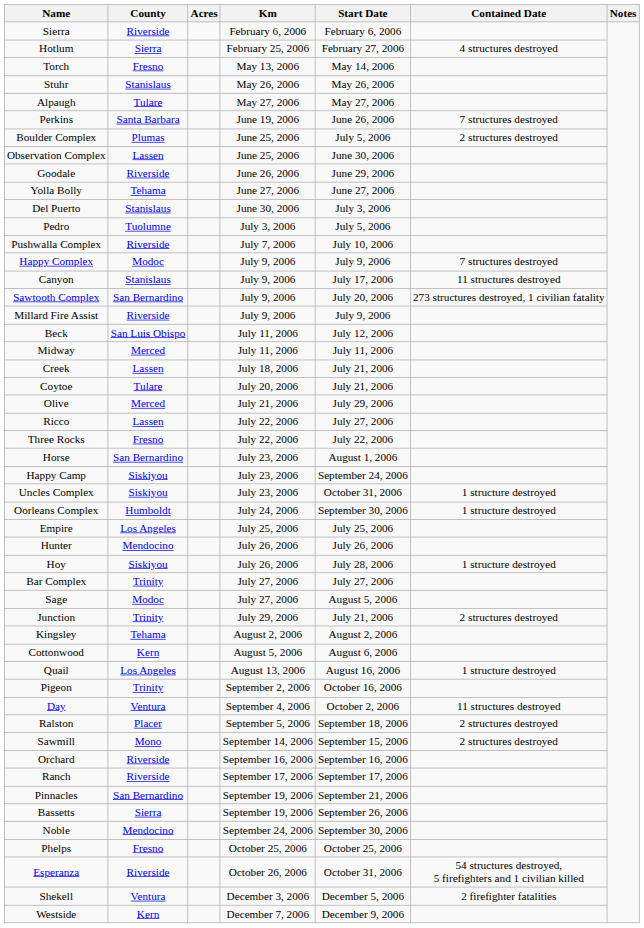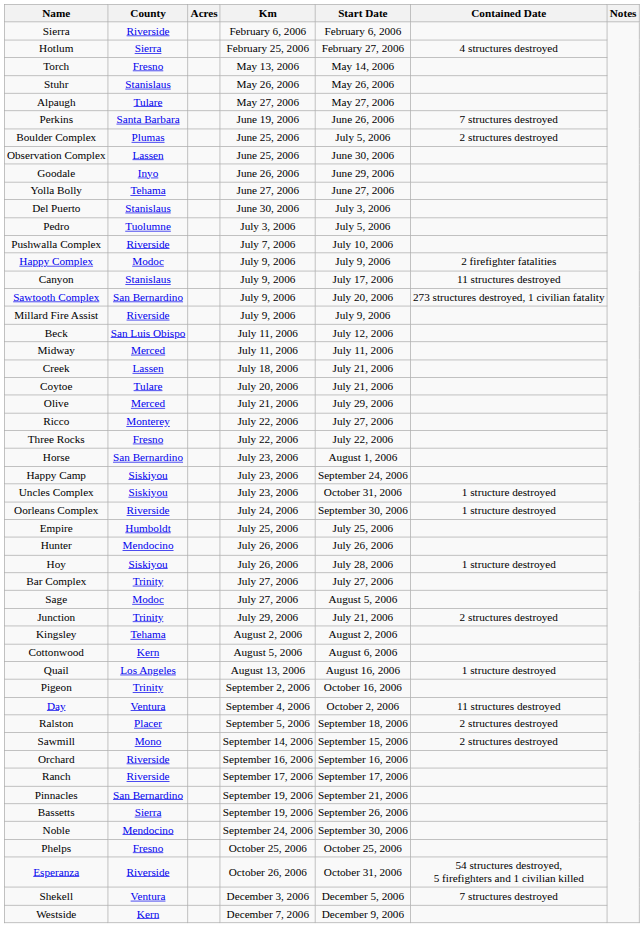Goodale | County: Riverside -> Inyo
Happy Complex | Contained Date: 7 structures destroyed -> 2 firefighter fatalities
Ricco | County: Lassen -> Monterey
Oorleans Complex | County: Humboldt -> Riverside
Empire | County: Los Angeles -> Humboldt
Shekell | Contained Date: 2 firefighter fatalities -> 7 structures destroyed
